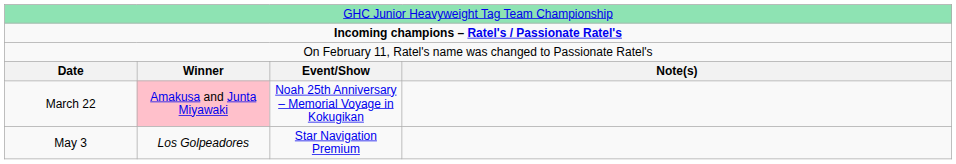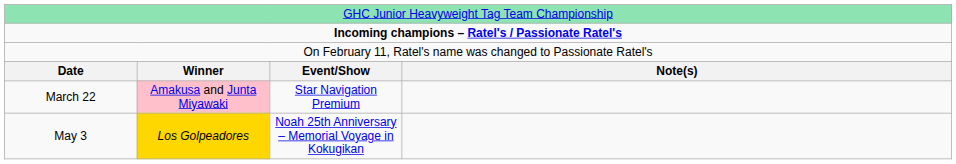March 22 | column 3: Noah 25th Anniversary – Memorial Voyage in Kokugikan -> Star Navigation Premium
May 3 | column 2: no background -> gold background
May 3 | column 3: Star Navigation Premium -> Noah 25th Anniversary – Memorial Voyage in Kokugikan
